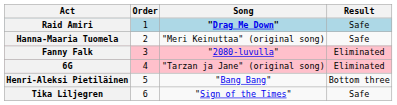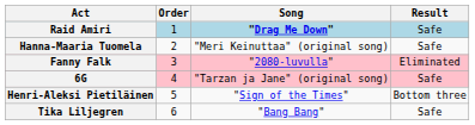6G | Result: Eliminated -> Safe
Henri-Aleksi Pietiläinen | Song: "Bang Bang" -> "Sign of the Times"
Tika Liljegren | Song: "Sign of the Times" -> "Bang Bang"
